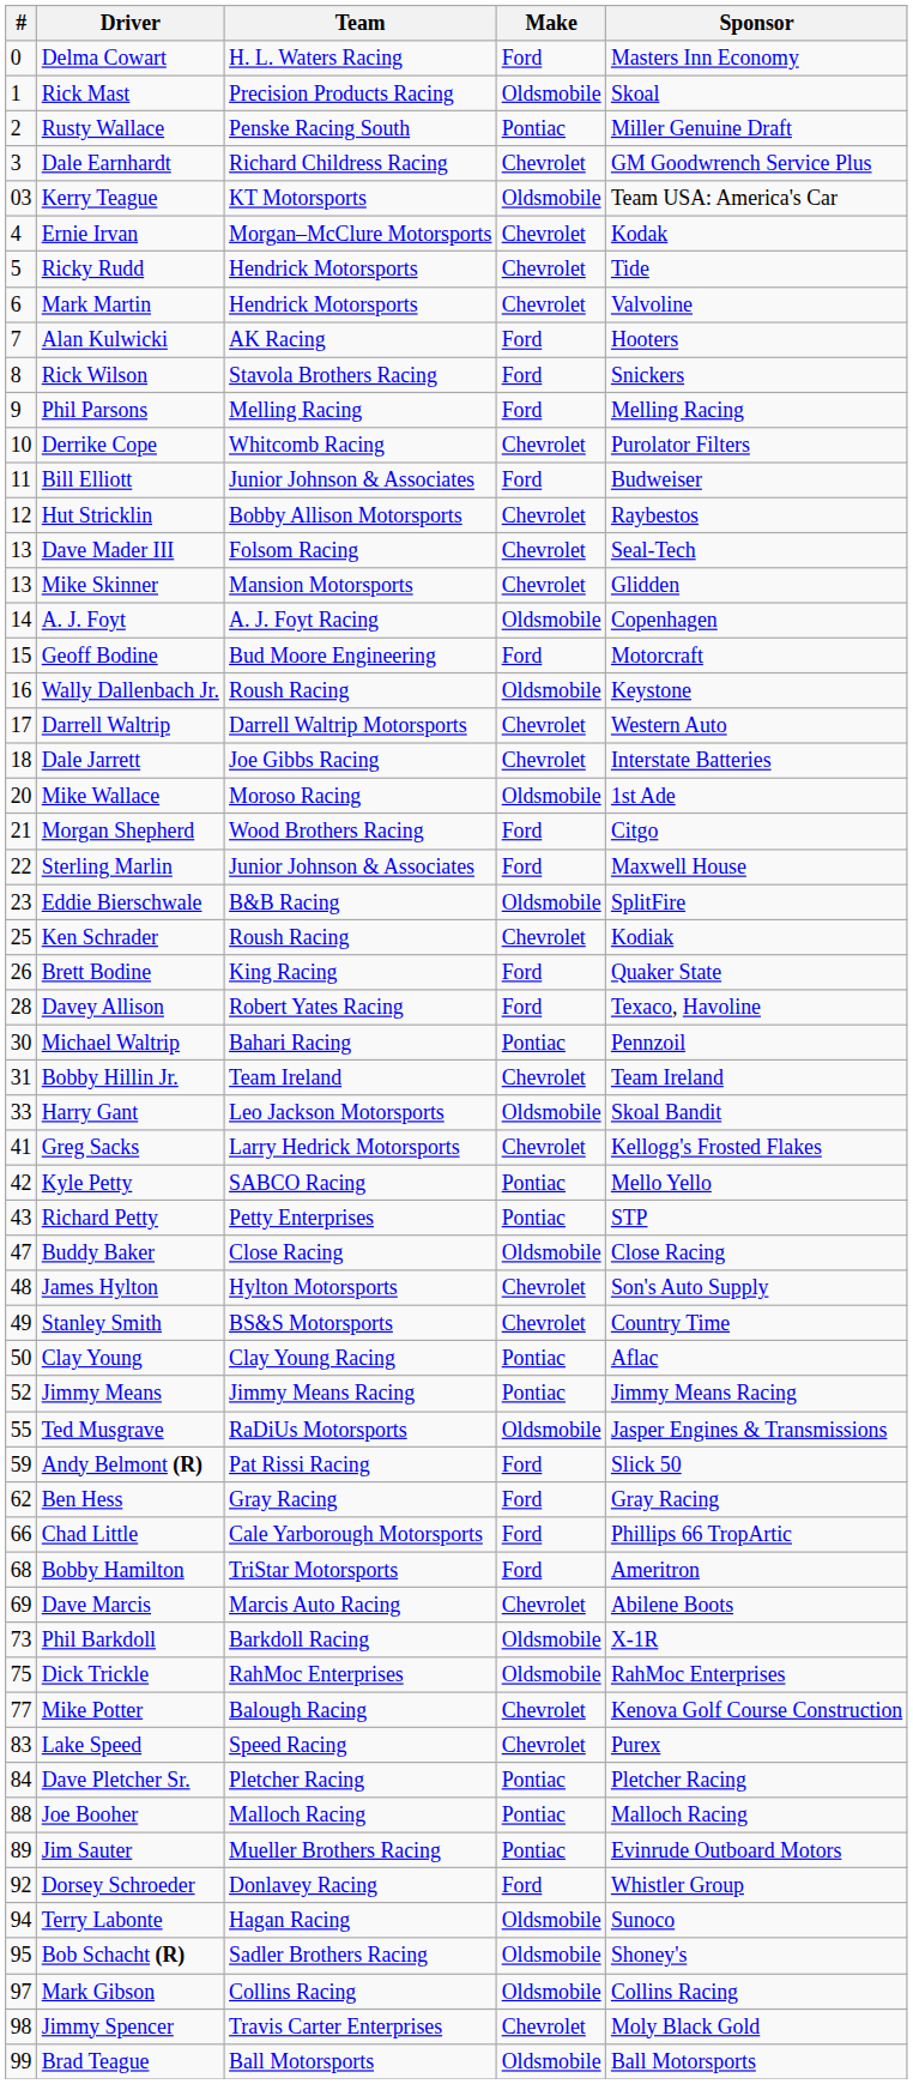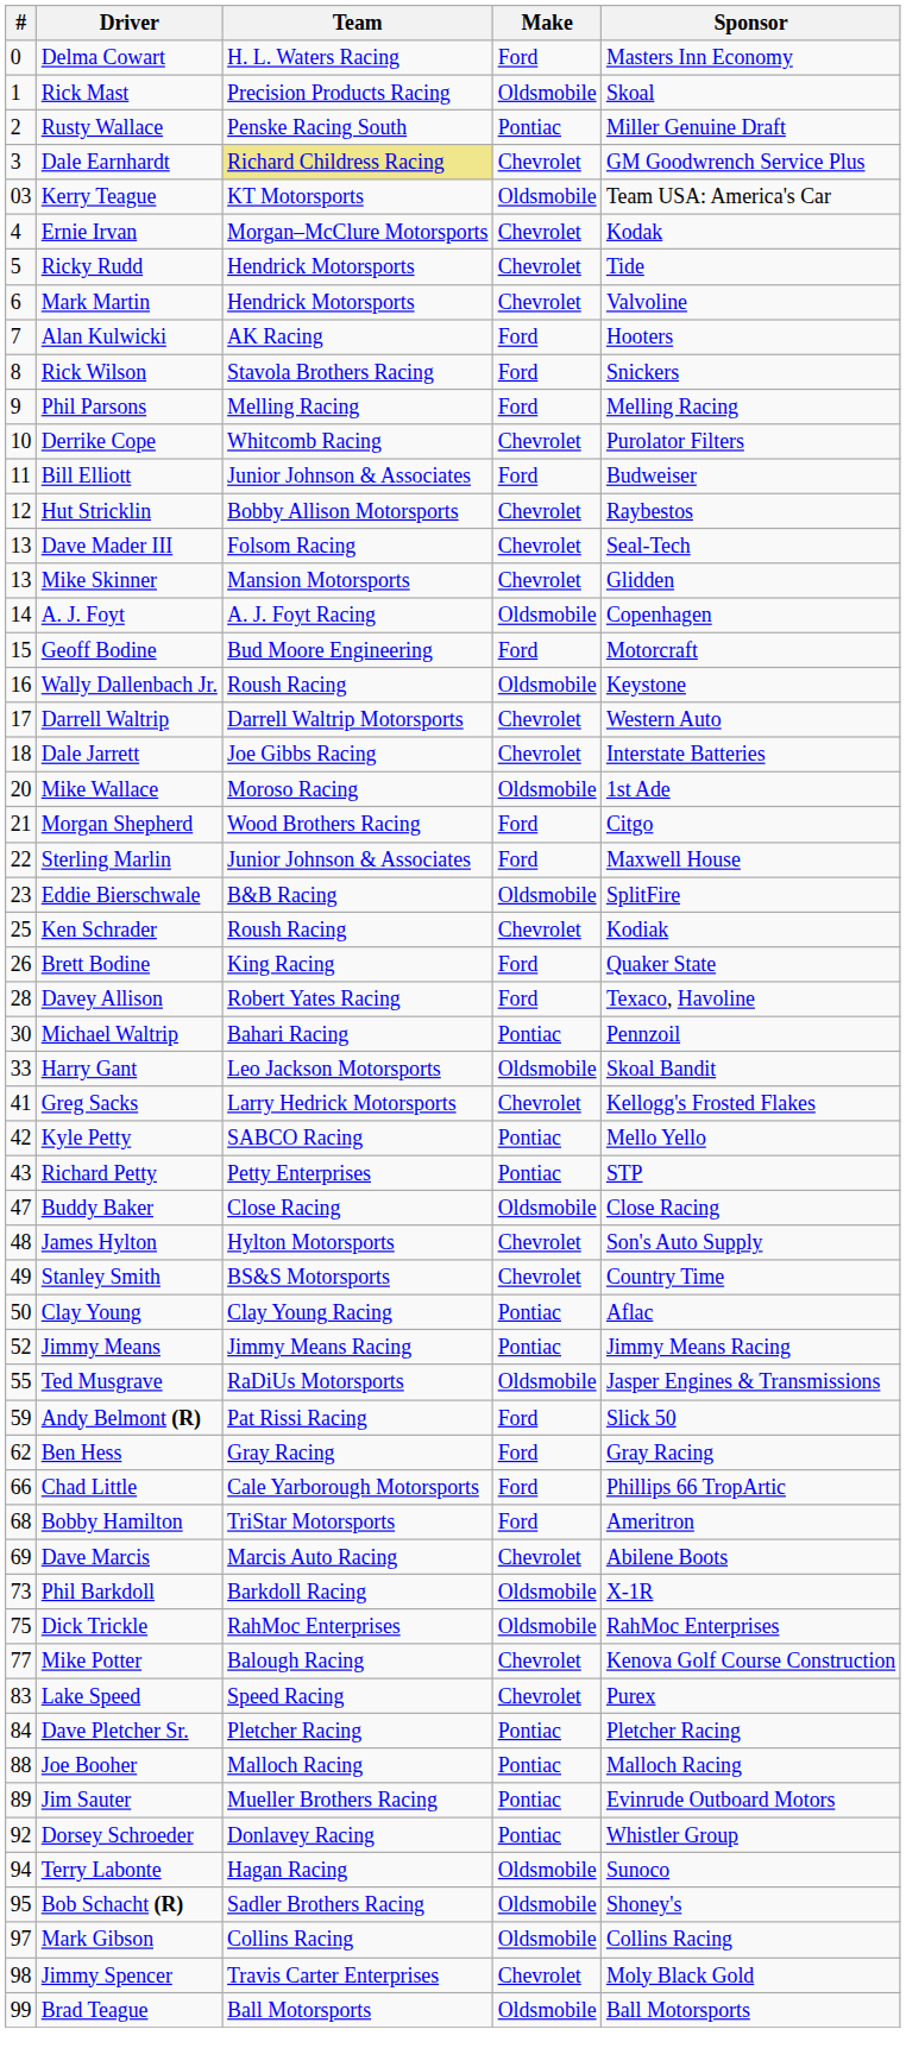Dale Earnhardt | Team: no background -> khaki background
- row: 31 | Bobby Hillin Jr. | Team Ireland | Chevrolet | Team Ireland
Dorsey Schroeder | Make: Ford -> Pontiac
